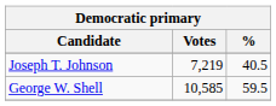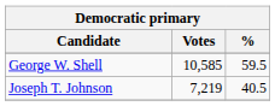rows swapped: George W. Shell <-> Joseph T. Johnson
